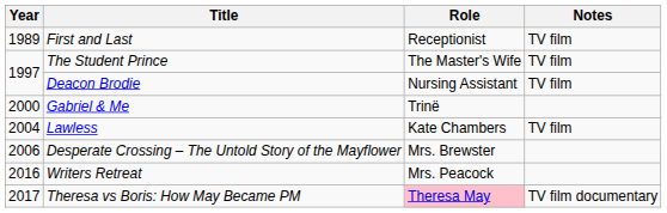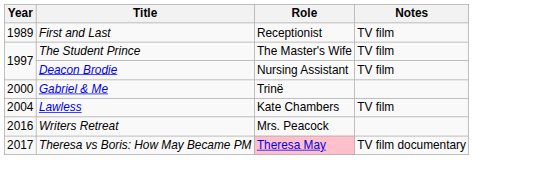- row: 2006 | Desperate Crossing – The Untold Story of the Mayflower | Mrs. Brewster
